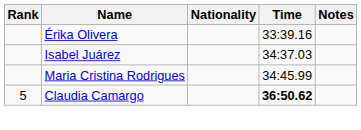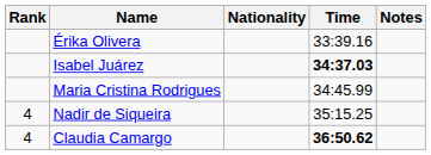Isabel Juárez | Time: normal -> bold
+ row: 4 | Nadir de Siqueira | 35:15.25
Claudia Camargo | Rank: 5 -> 4
